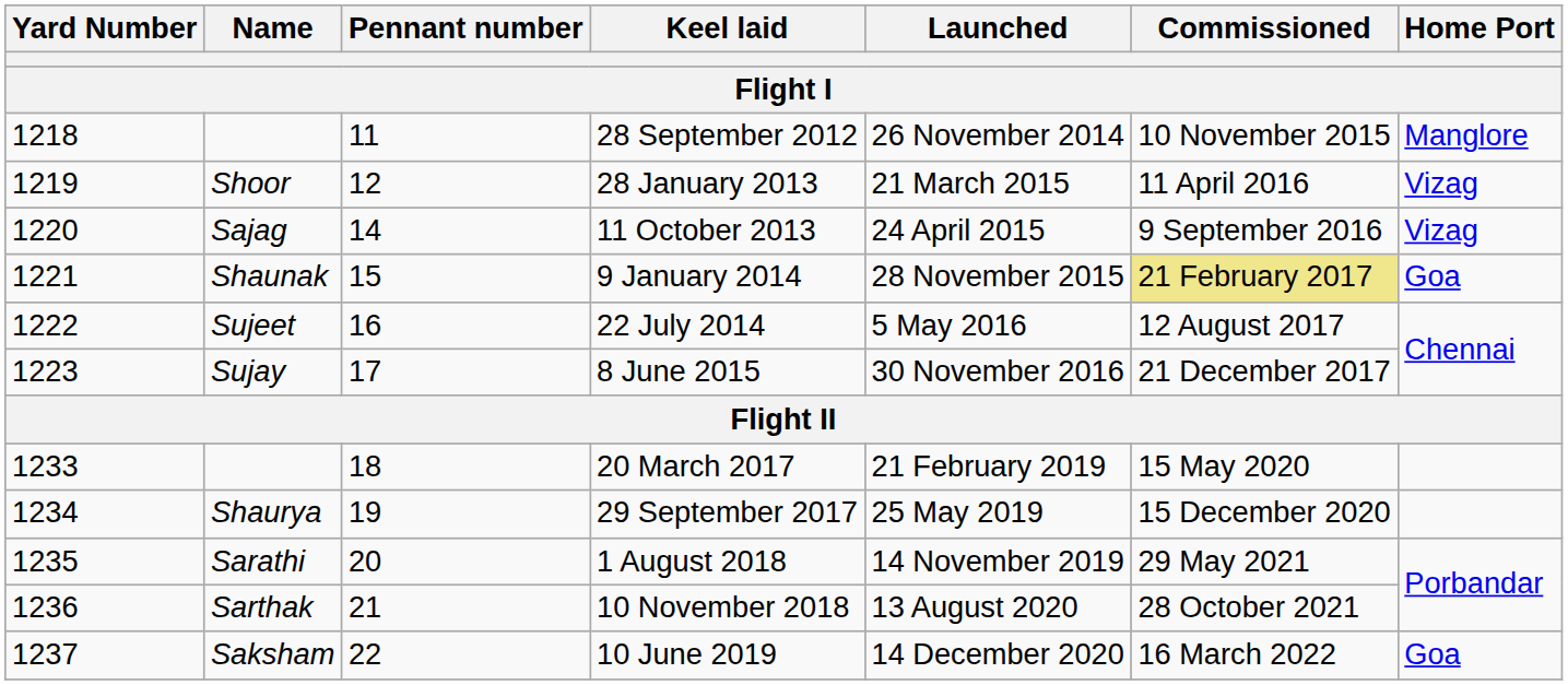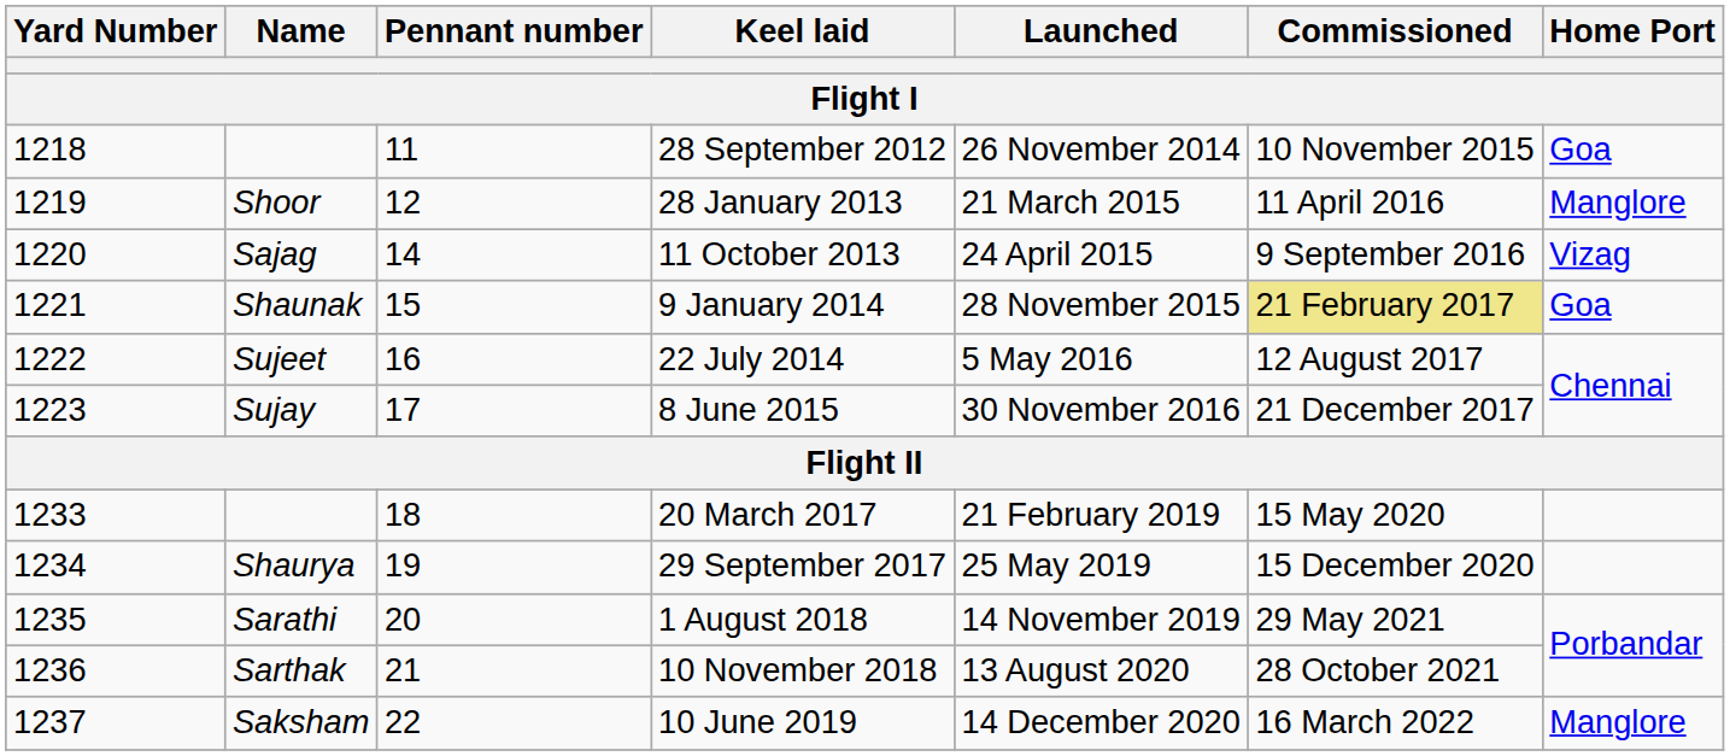28 September 2012 | Home Port: Manglore -> Goa
28 January 2013 | Home Port: Vizag -> Manglore
10 June 2019 | Home Port: Goa -> Manglore
